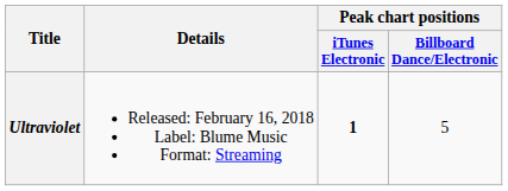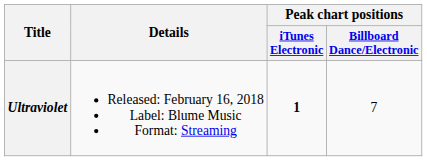Ultraviolet | Peak chart positions / Billboard Dance/Electronic: 5 -> 7
